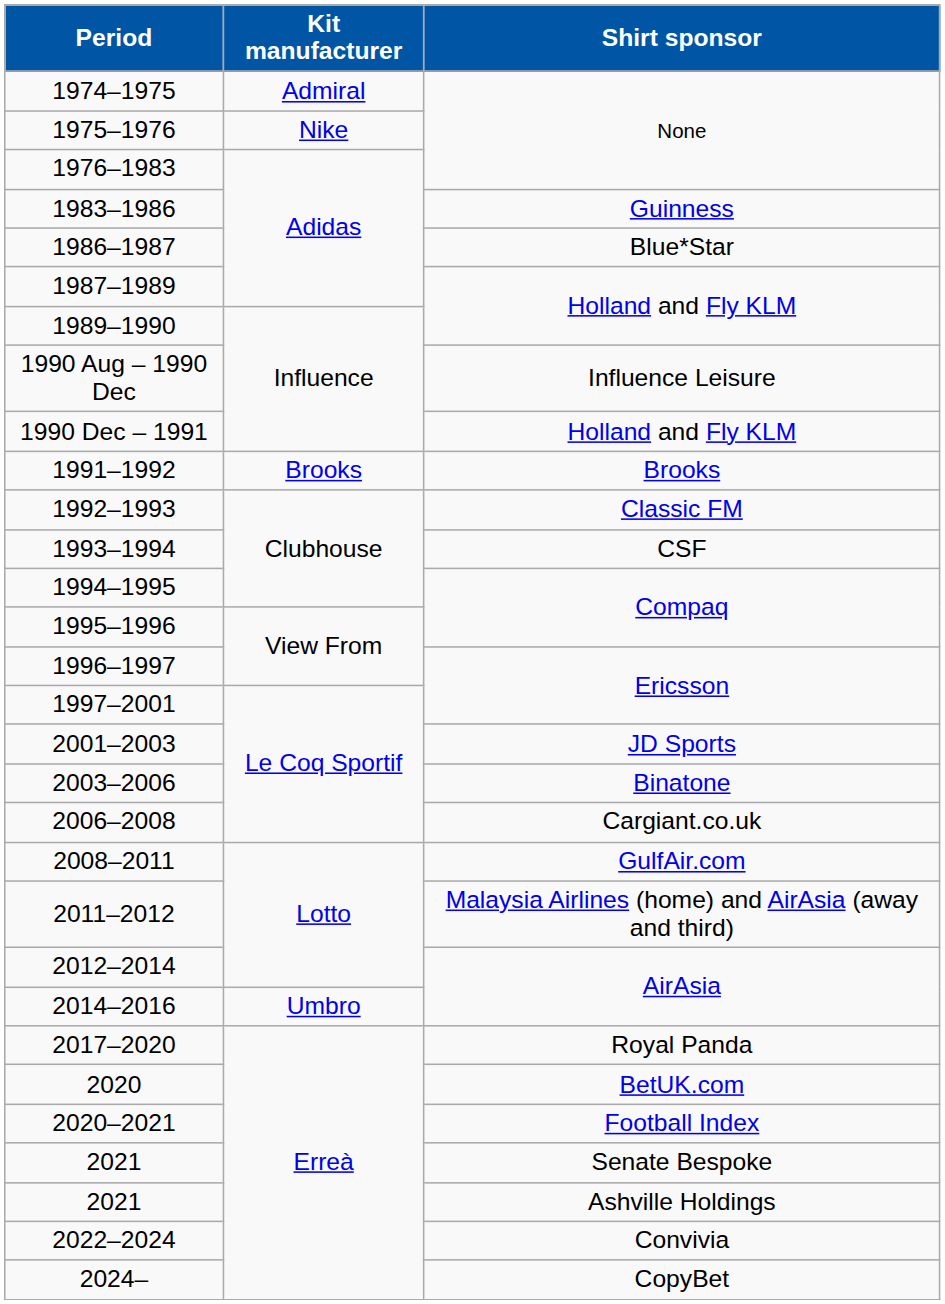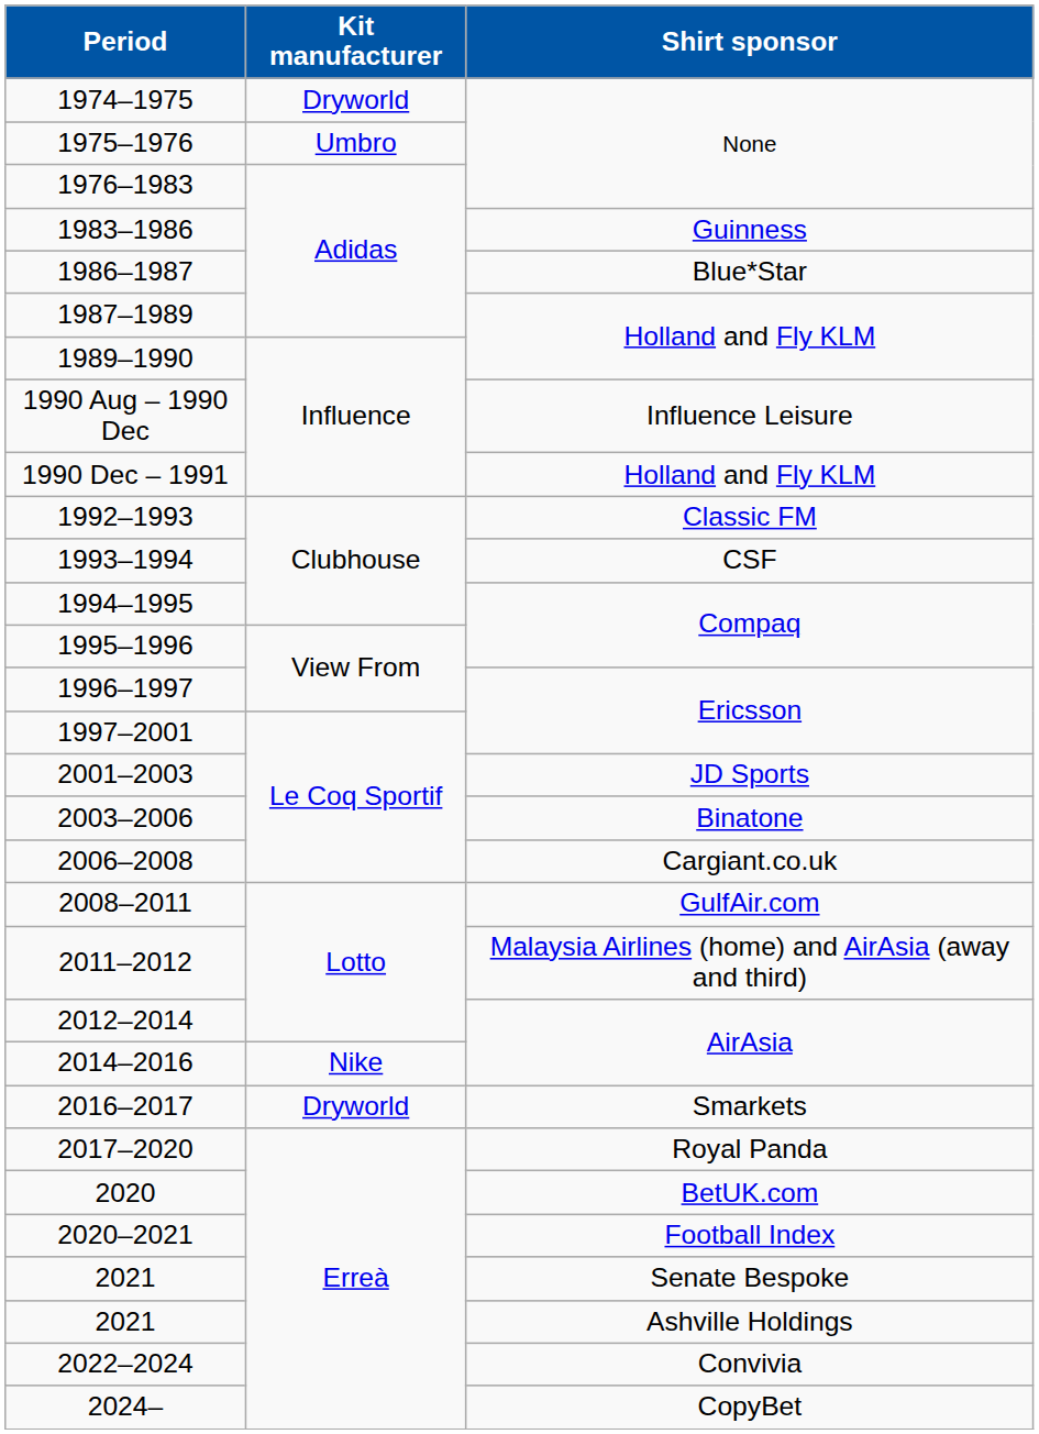1974–1975 | Kit manufacturer: Admiral -> Dryworld
1975–1976 | Kit manufacturer: Nike -> Umbro
- row: 1991–1992 | Brooks | Brooks
2014–2016 | Kit manufacturer: Umbro -> Nike
+ row: 2016–2017 | Dryworld | Smarkets
